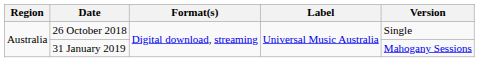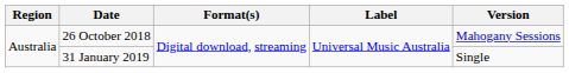26 October 2018 | Version: Single -> Mahogany Sessions
31 January 2019 | Version: Mahogany Sessions -> Single
